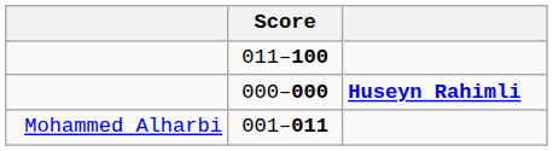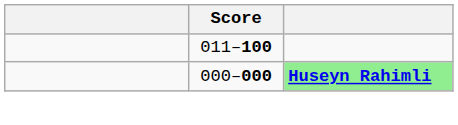000–000 | column 3: no background -> lightgreen background
- row: Mohammed Alharbi | 001–011
